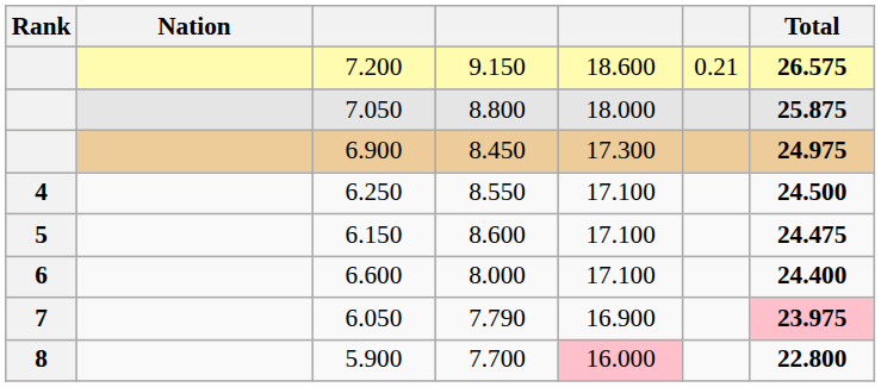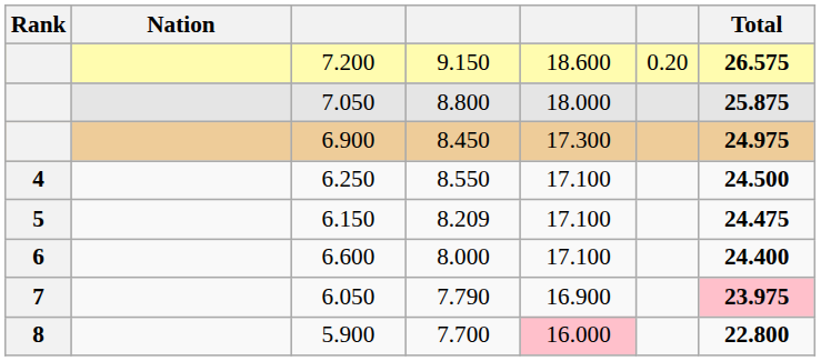7.200 | column 6: 0.21 -> 0.20
6.150 | column 4: 8.600 -> 8.209
